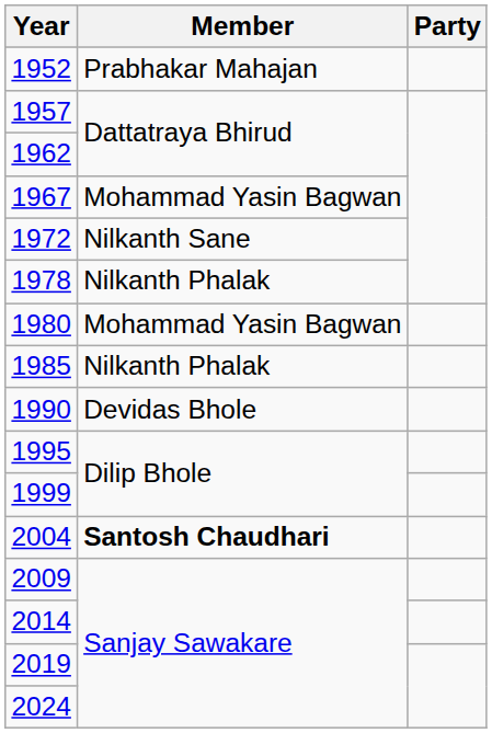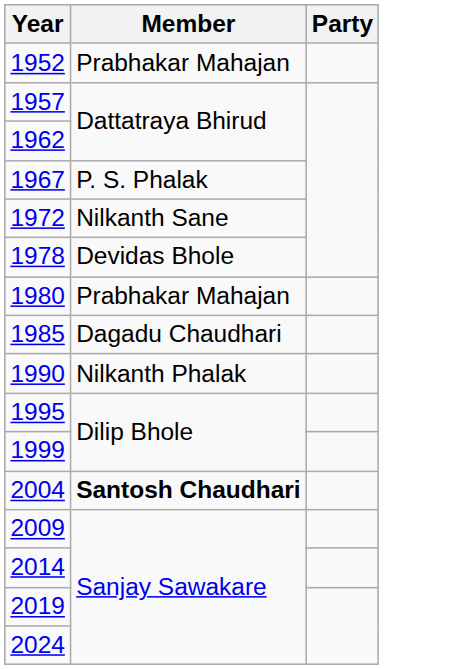1967 | Member: Mohammad Yasin Bagwan -> P. S. Phalak
1978 | Member: Nilkanth Phalak -> Devidas Bhole
1980 | Member: Mohammad Yasin Bagwan -> Prabhakar Mahajan
1985 | Member: Nilkanth Phalak -> Dagadu Chaudhari
1990 | Member: Devidas Bhole -> Nilkanth Phalak
